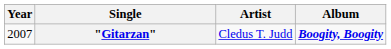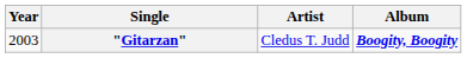"Gitarzan" | Year: 2007 -> 2003
